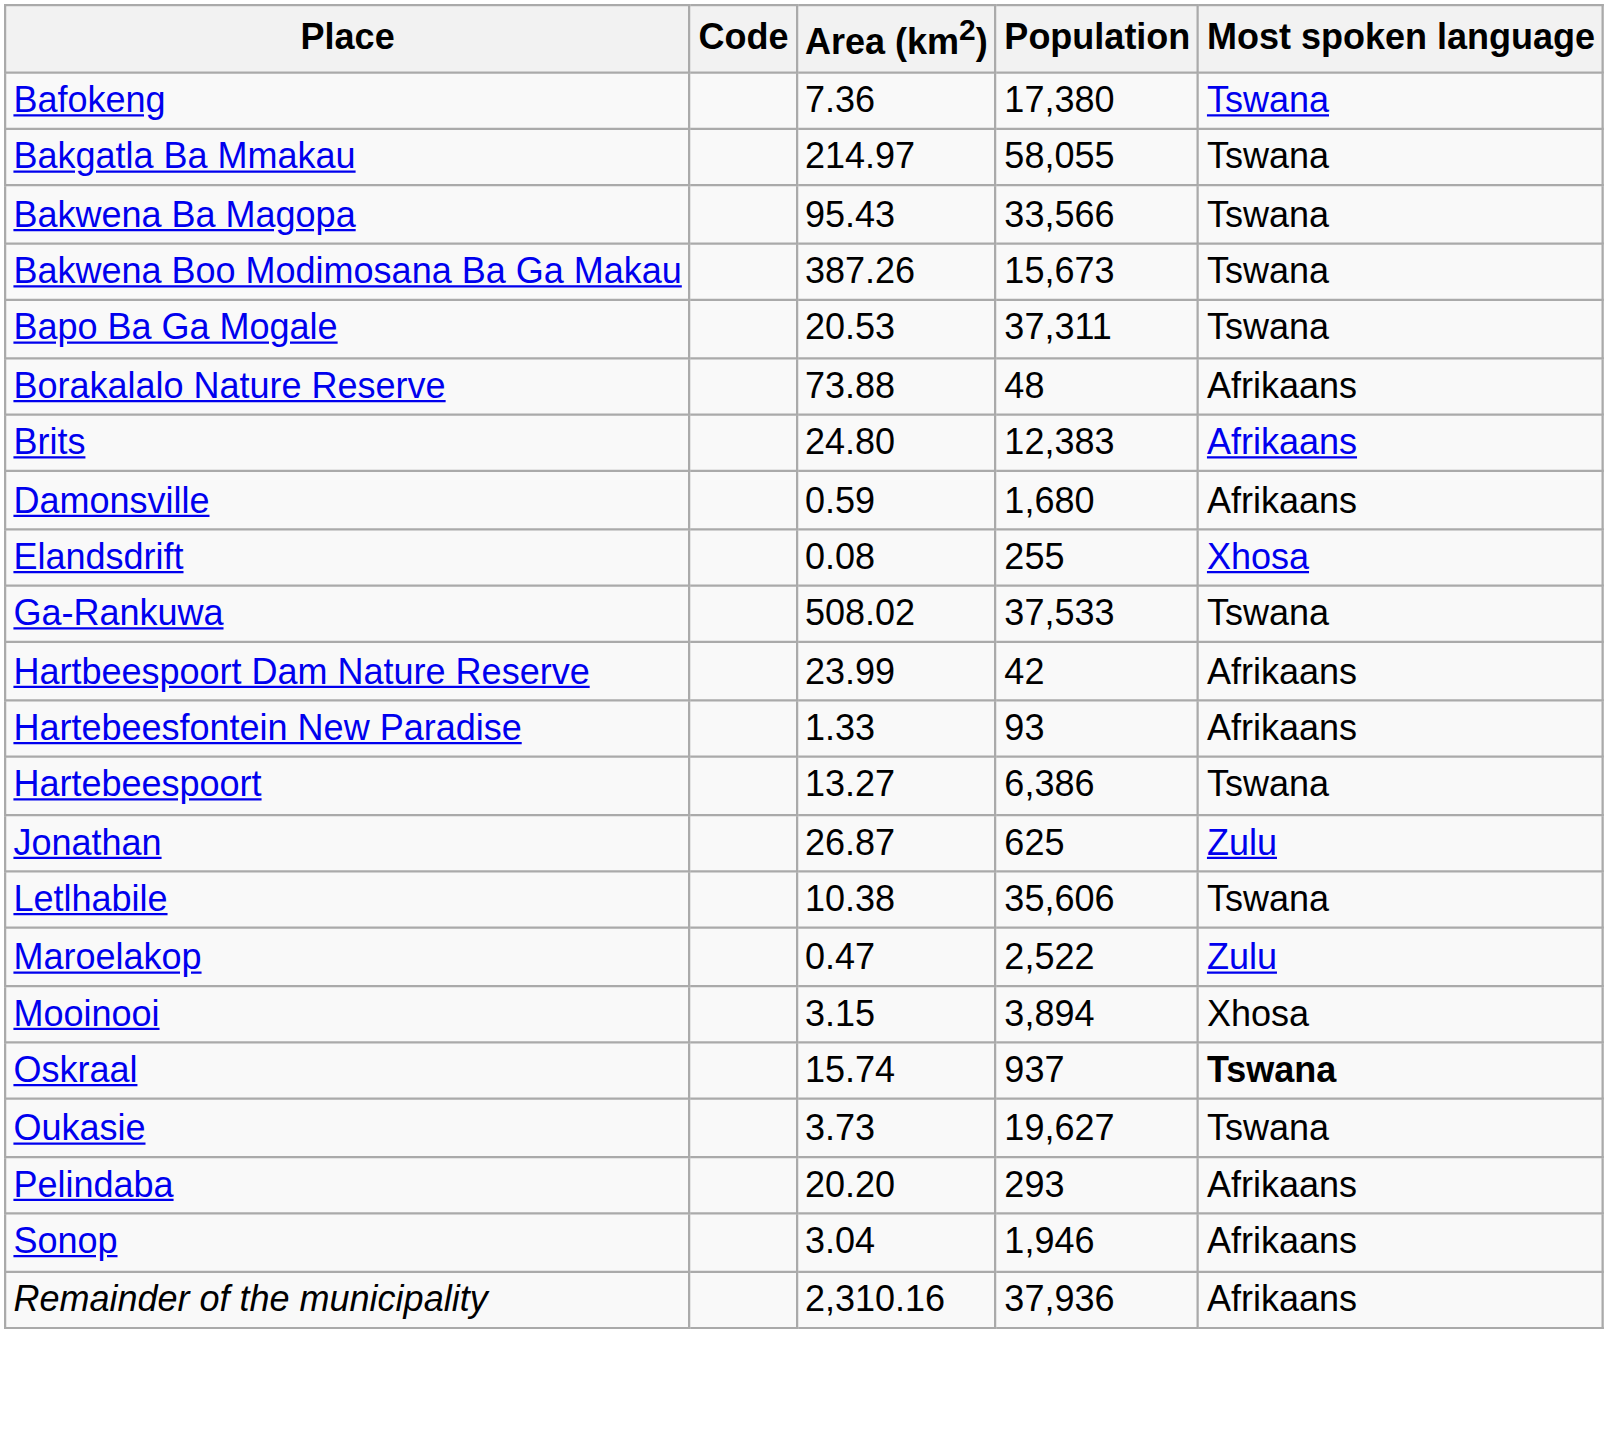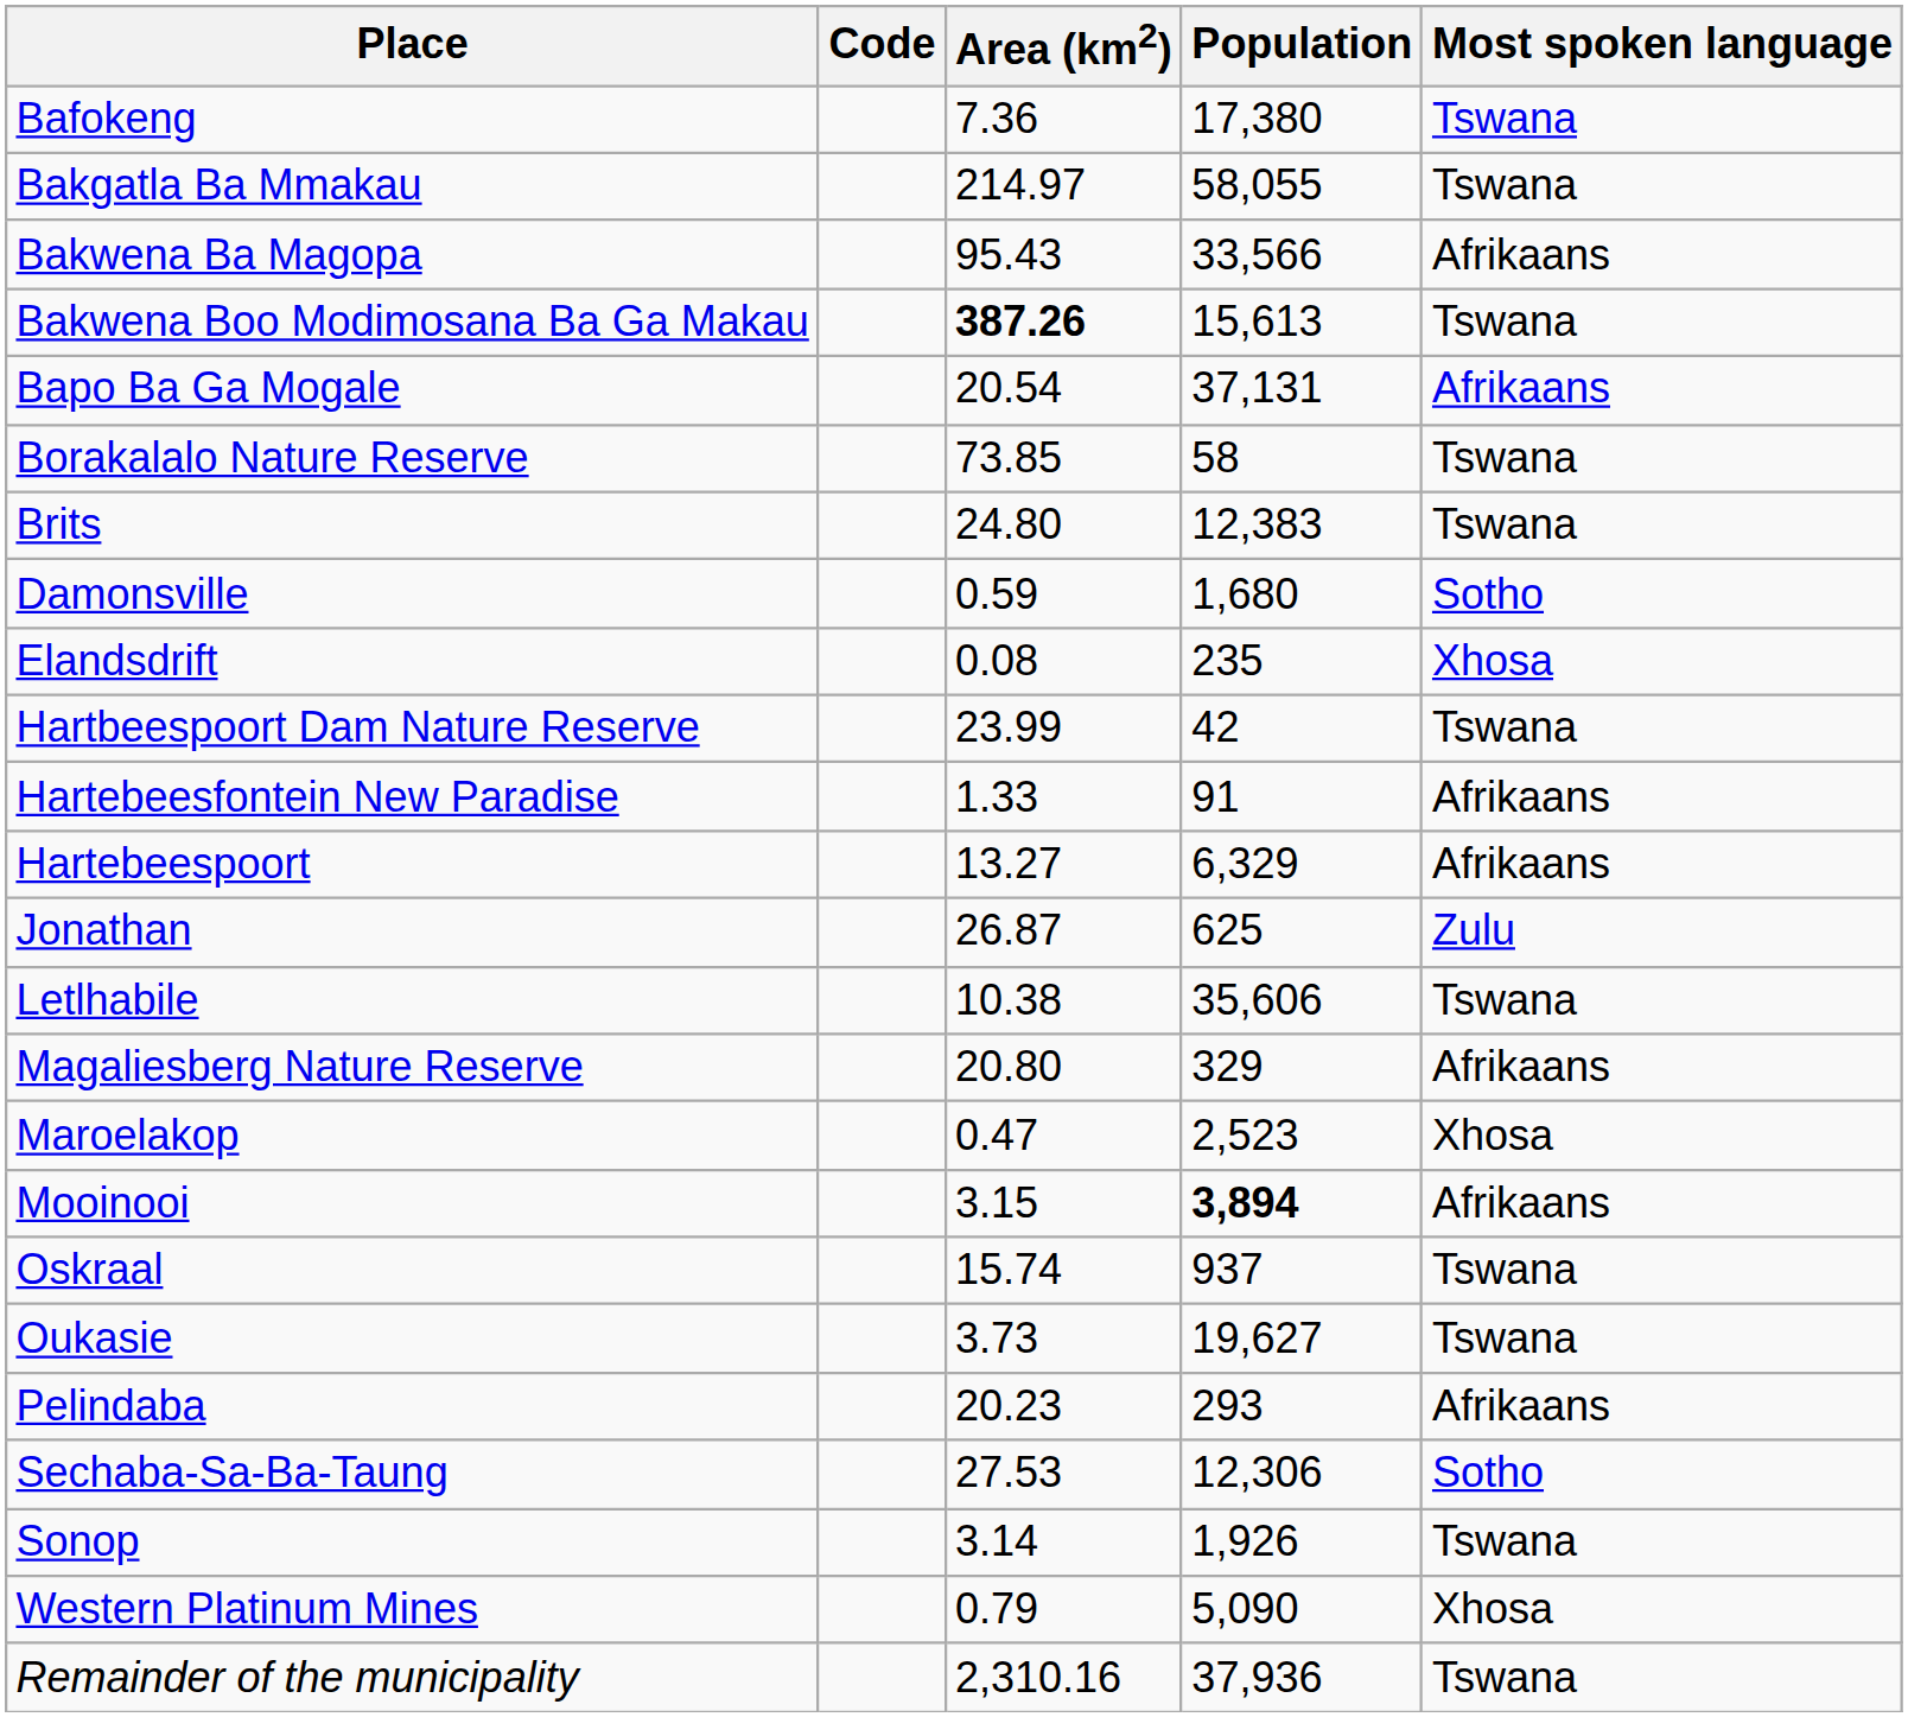Bakwena Ba Magopa | Most spoken language: Tswana -> Afrikaans
Bakwena Boo Modimosana Ba Ga Makau | Area (km2): normal -> bold
Bakwena Boo Modimosana Ba Ga Makau | Population: 15,673 -> 15,613
Bapo Ba Ga Mogale | Area (km2): 20.53 -> 20.54
Bapo Ba Ga Mogale | Population: 37,311 -> 37,131
Bapo Ba Ga Mogale | Most spoken language: Tswana -> Afrikaans
Borakalalo Nature Reserve | Area (km2): 73.88 -> 73.85
Borakalalo Nature Reserve | Population: 48 -> 58
Borakalalo Nature Reserve | Most spoken language: Afrikaans -> Tswana
Brits | Most spoken language: Afrikaans -> Tswana
Damonsville | Most spoken language: Afrikaans -> Sotho
Elandsdrift | Population: 255 -> 235
- row: Ga-Rankuwa | 508.02 | 37,533 | Tswana
Hartbeespoort Dam Nature Reserve | Most spoken language: Afrikaans -> Tswana
Hartebeesfontein New Paradise | Population: 93 -> 91
Hartebeespoort | Population: 6,386 -> 6,329
Hartebeespoort | Most spoken language: Tswana -> Afrikaans
+ row: Magaliesberg Nature Reserve | 20.80 | 329 | Afrikaans
Maroelakop | Population: 2,522 -> 2,523
Maroelakop | Most spoken language: Zulu -> Xhosa
Mooinooi | Population: normal -> bold
Mooinooi | Most spoken language: Xhosa -> Afrikaans
Oskraal | Most spoken language: bold -> normal
Pelindaba | Area (km2): 20.20 -> 20.23
+ row: Sechaba-Sa-Ba-Taung | 27.53 | 12,306 | Sotho
Sonop | Area (km2): 3.04 -> 3.14
Sonop | Population: 1,946 -> 1,926
Sonop | Most spoken language: Afrikaans -> Tswana
+ row: Western Platinum Mines | 0.79 | 5,090 | Xhosa
Remainder of the municipality | Most spoken language: Afrikaans -> Tswana
